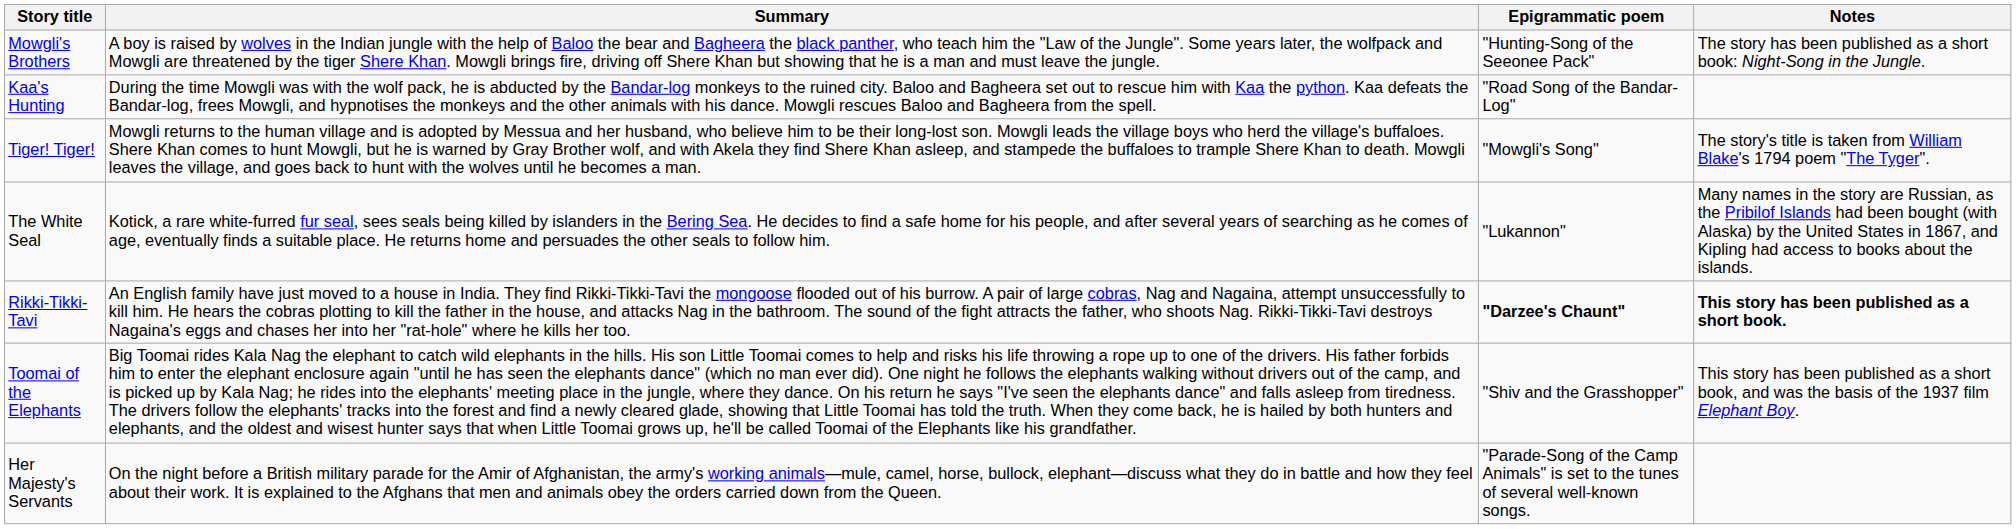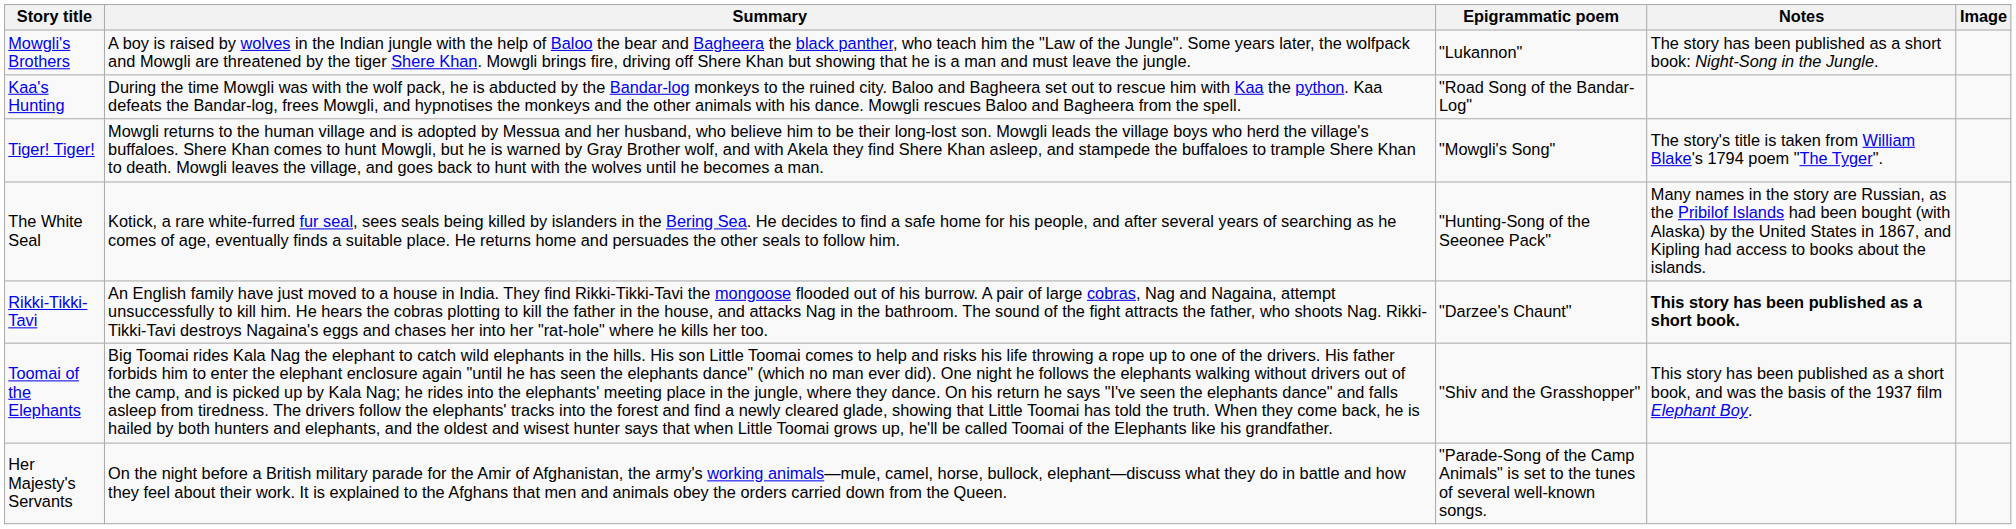+ column: Image
Mowgli's Brothers | Epigrammatic poem: "Hunting-Song of the Seeonee Pack" -> "Lukannon"
The White Seal | Epigrammatic poem: "Lukannon" -> "Hunting-Song of the Seeonee Pack"
Rikki-Tikki-Tavi | Epigrammatic poem: bold -> normal
